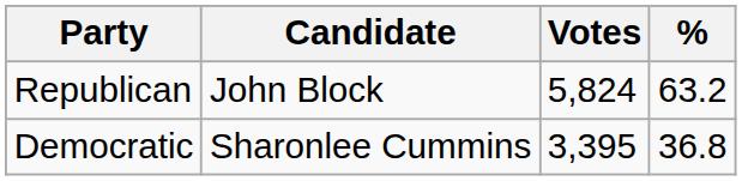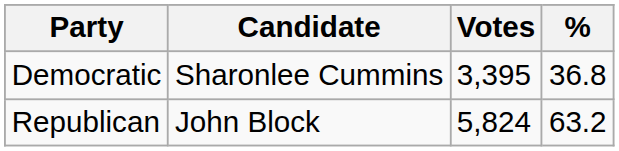rows swapped: Republican <-> Democratic
